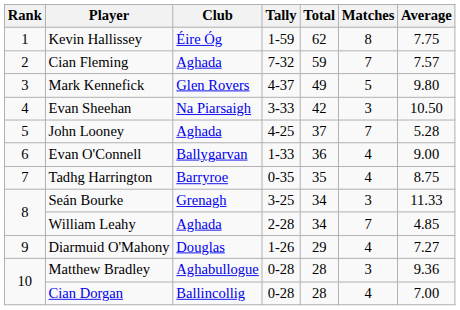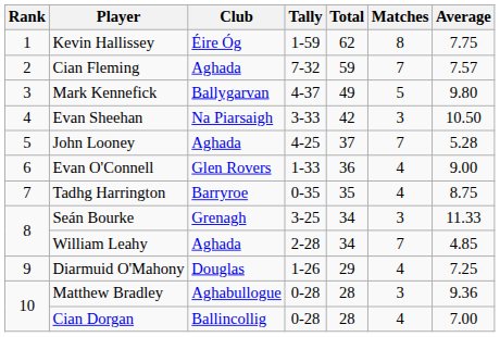Mark Kennefick | Club: Glen Rovers -> Ballygarvan
Evan O'Connell | Club: Ballygarvan -> Glen Rovers
Diarmuid O'Mahony | Average: 7.27 -> 7.25
